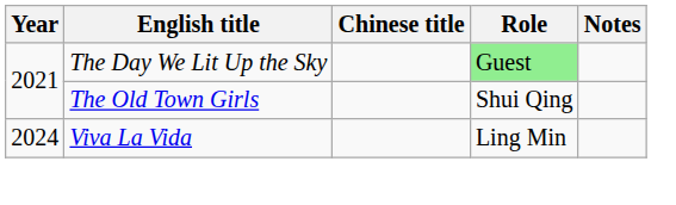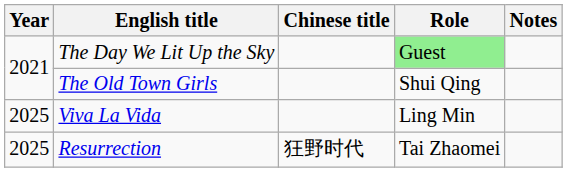Viva La Vida | Year: 2024 -> 2025
+ row: 2025 | Resurrection | 狂野时代 | Tai Zhaomei
